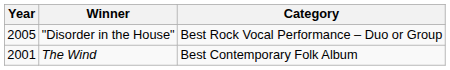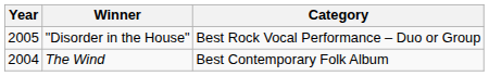The Wind | Year: 2001 -> 2004
